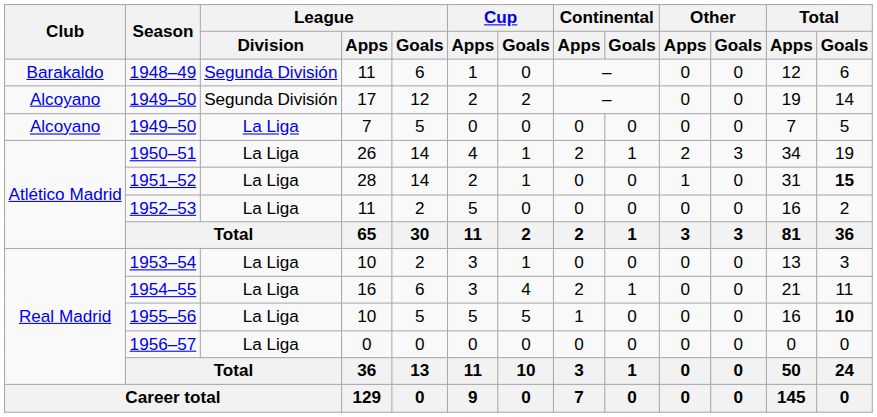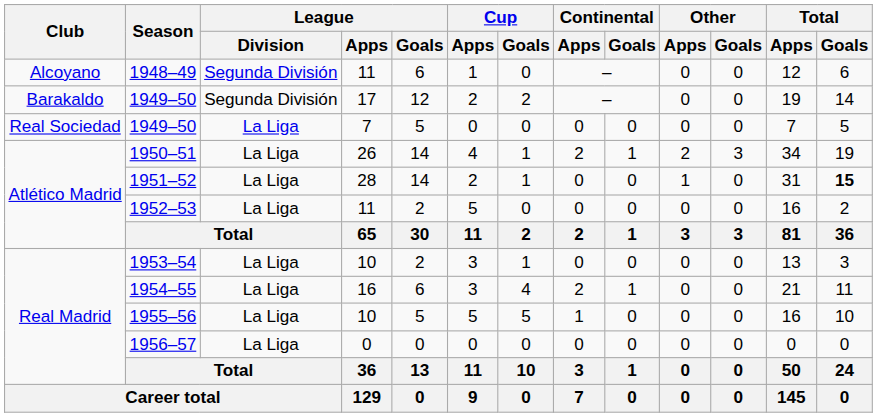1948–49 | Club: Barakaldo -> Alcoyano
1949–50 / 17 | Club: Alcoyano -> Barakaldo
1949–50 / 7 | Club: Alcoyano -> Real Sociedad
1955–56 | Total / Goals: bold -> normal
